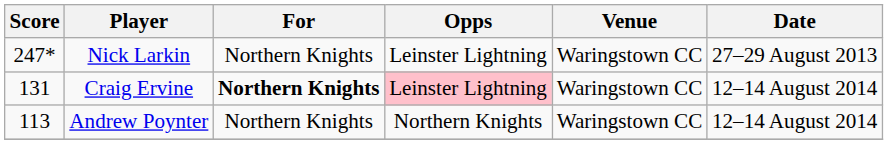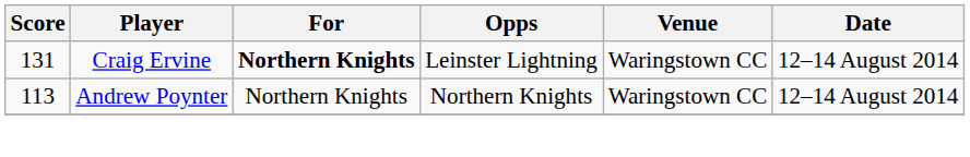- row: 247* | Nick Larkin | Northern Knights | Leinster Lightning | Waringstown CC | 27–29 August 2013
Craig Ervine | Opps: pink background -> no background
